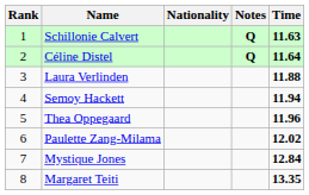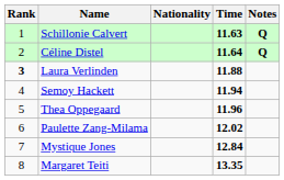columns swapped: Time <-> Notes
Laura Verlinden | Rank: normal -> bold
